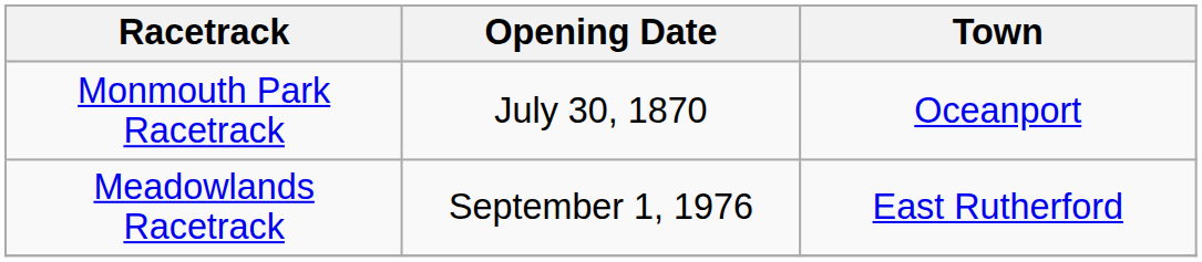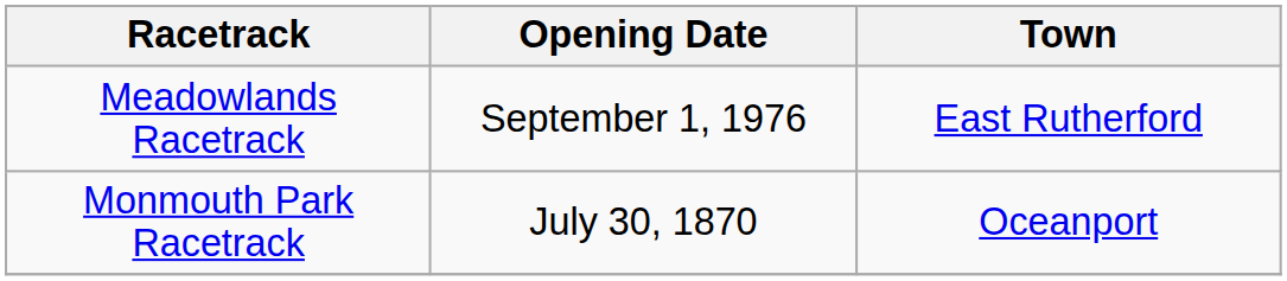rows swapped: Meadowlands Racetrack <-> Monmouth Park Racetrack
